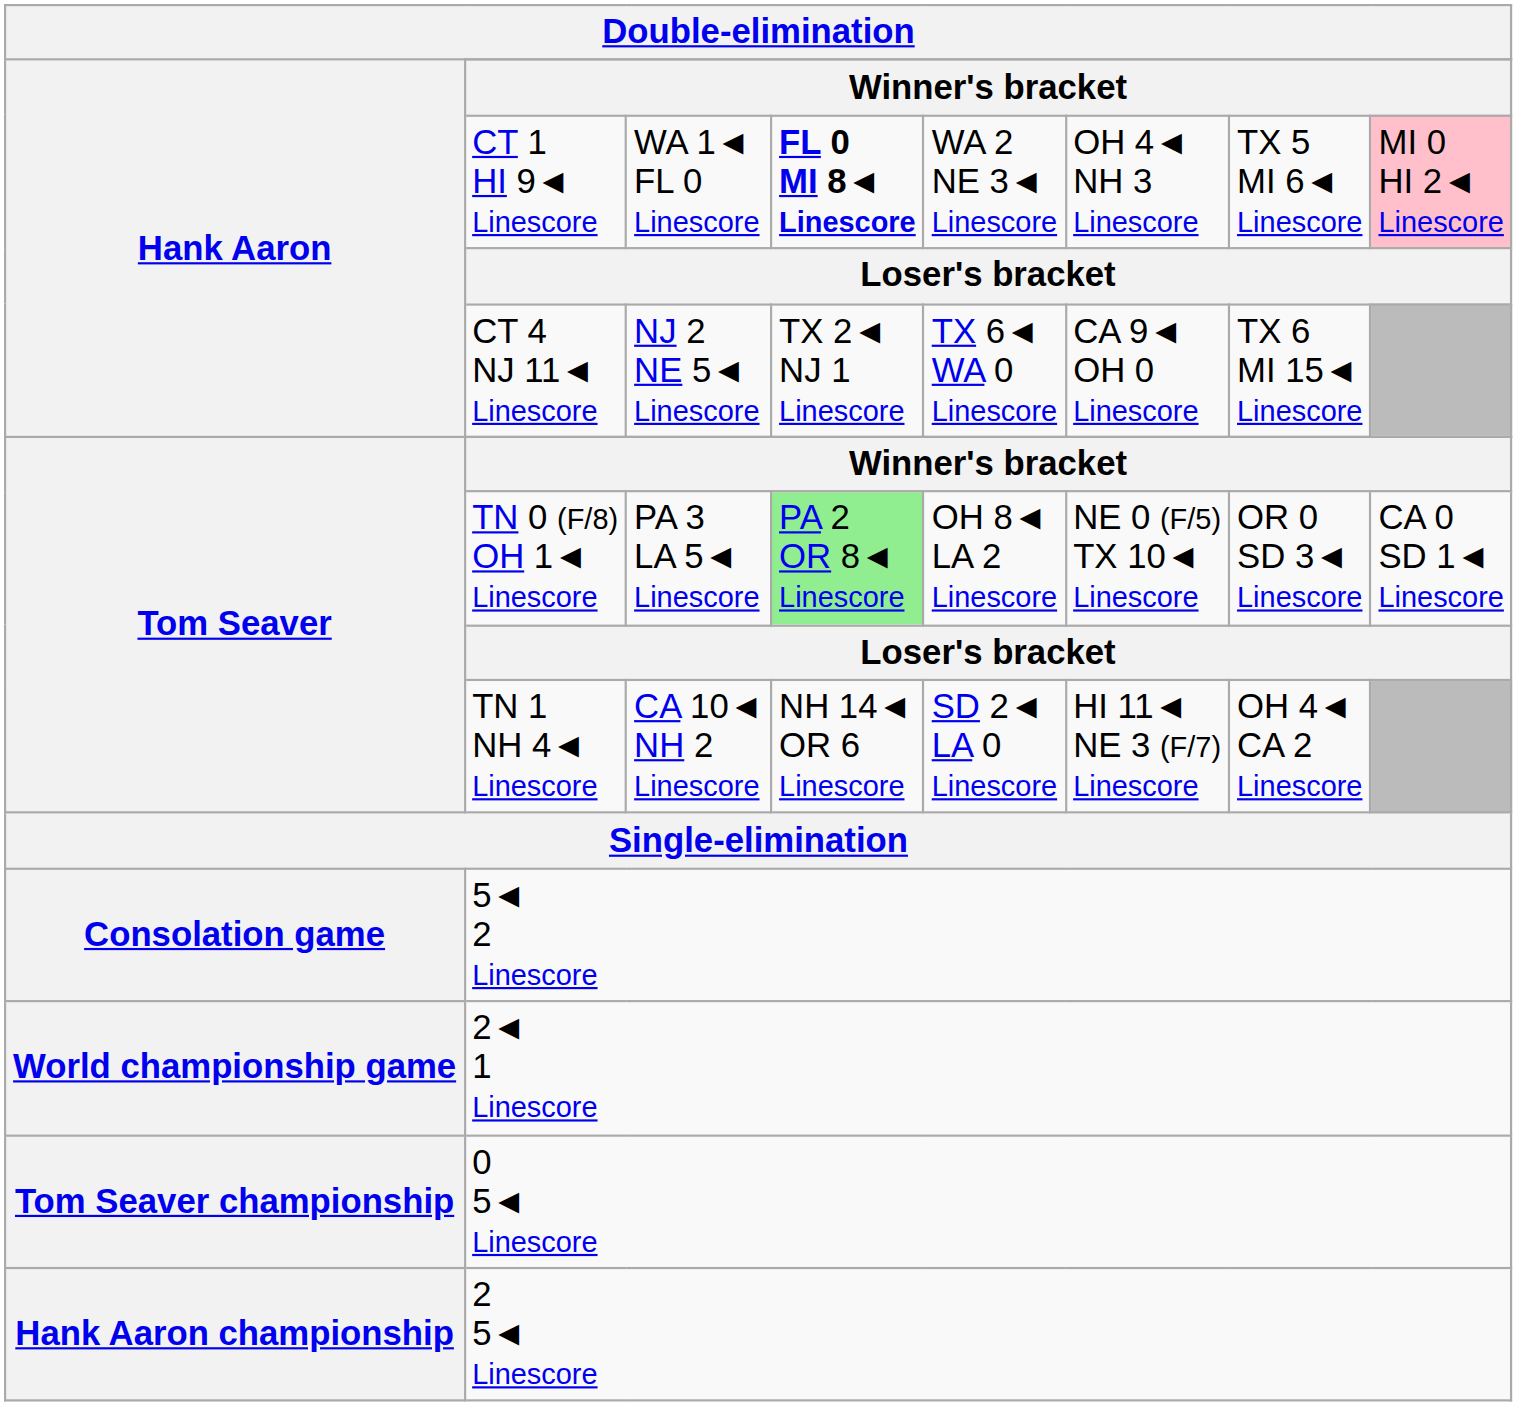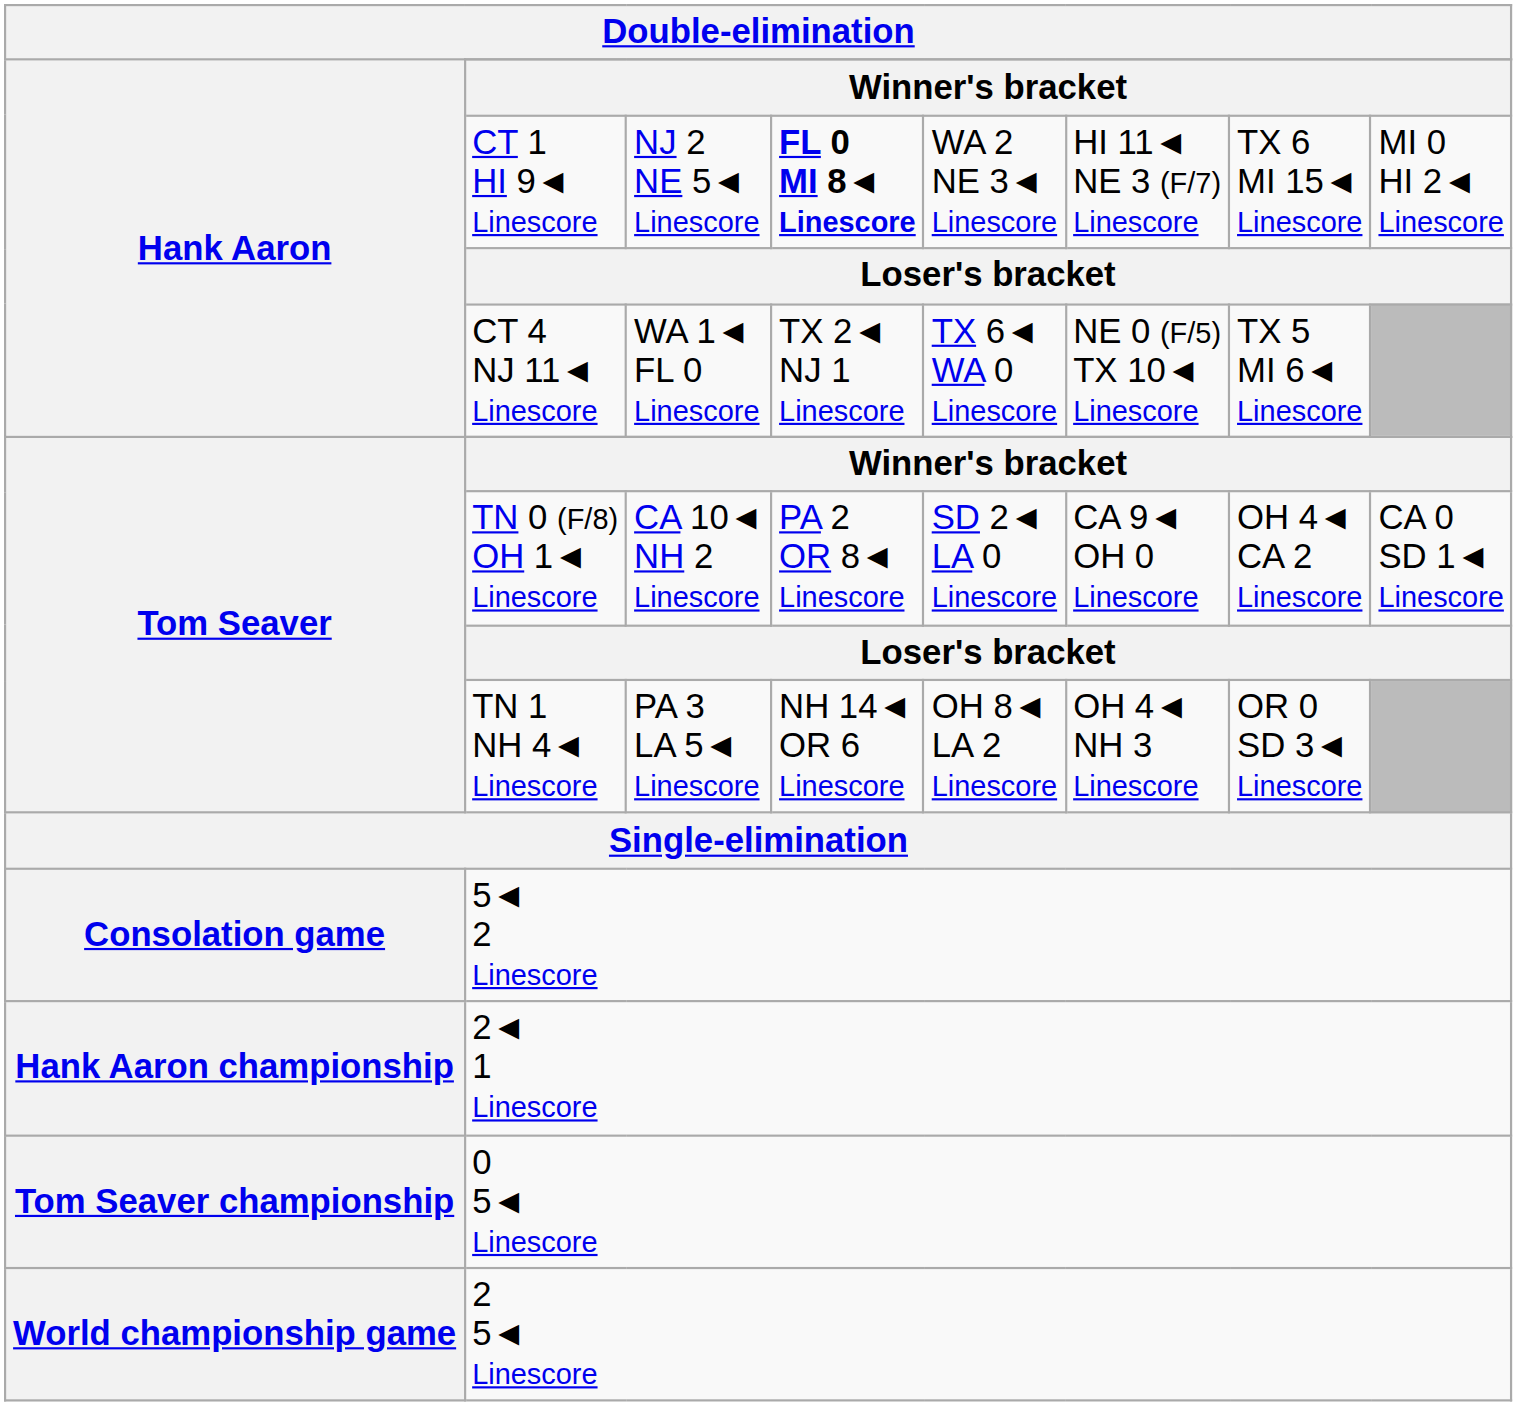CT 1 HI 9◄ Linescore | column 3: WA 1◄ FL 0 Linescore -> NJ 2 NE 5◄ Linescore
CT 1 HI 9◄ Linescore | column 6: OH 4◄ NH 3 Linescore -> HI 11◄ NE 3 (F/7) Linescore
CT 1 HI 9◄ Linescore | column 7: TX 5 MI 6◄ Linescore -> TX 6 MI 15◄ Linescore
CT 1 HI 9◄ Linescore | column 8: pink background -> no background
CT 4 NJ 11◄ Linescore | column 3: NJ 2 NE 5◄ Linescore -> WA 1◄ FL 0 Linescore
CT 4 NJ 11◄ Linescore | column 6: CA 9◄ OH 0 Linescore -> NE 0 (F/5) TX 10◄ Linescore
CT 4 NJ 11◄ Linescore | column 7: TX 6 MI 15◄ Linescore -> TX 5 MI 6◄ Linescore
TN 0 (F/8) OH 1◄ Linescore | column 3: PA 3 LA 5◄ Linescore -> CA 10◄ NH 2 Linescore
TN 0 (F/8) OH 1◄ Linescore | column 4: lightgreen background -> no background
TN 0 (F/8) OH 1◄ Linescore | column 5: OH 8◄ LA 2 Linescore -> SD 2◄ LA 0 Linescore
TN 0 (F/8) OH 1◄ Linescore | column 6: NE 0 (F/5) TX 10◄ Linescore -> CA 9◄ OH 0 Linescore
TN 0 (F/8) OH 1◄ Linescore | column 7: OR 0 SD 3◄ Linescore -> OH 4◄ CA 2 Linescore
TN 1 NH 4◄ Linescore | column 3: CA 10◄ NH 2 Linescore -> PA 3 LA 5◄ Linescore
TN 1 NH 4◄ Linescore | column 5: SD 2◄ LA 0 Linescore -> OH 8◄ LA 2 Linescore
TN 1 NH 4◄ Linescore | column 6: HI 11◄ NE 3 (F/7) Linescore -> OH 4◄ NH 3 Linescore
TN 1 NH 4◄ Linescore | column 7: OH 4◄ CA 2 Linescore -> OR 0 SD 3◄ Linescore
2◄ 1 Linescore | Double-elimination / Hank Aaron: World championship game -> Hank Aaron championship
2 5◄ Linescore | Double-elimination / Hank Aaron: Hank Aaron championship -> World championship game
